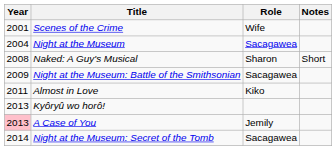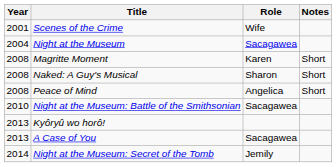+ row: 2008 | Magritte Moment | Karen | Short
+ row: 2008 | Peace of Mind | Angelica | Short
Night at the Museum: Battle of the Smithsonian | Year: 2009 -> 2010
- row: 2011 | Almost in Love | Kiko
A Case of You | Year: pink background -> no background
A Case of You | Role: Jemily -> Sacagawea
Night at the Museum: Secret of the Tomb | Role: Sacagawea -> Jemily
